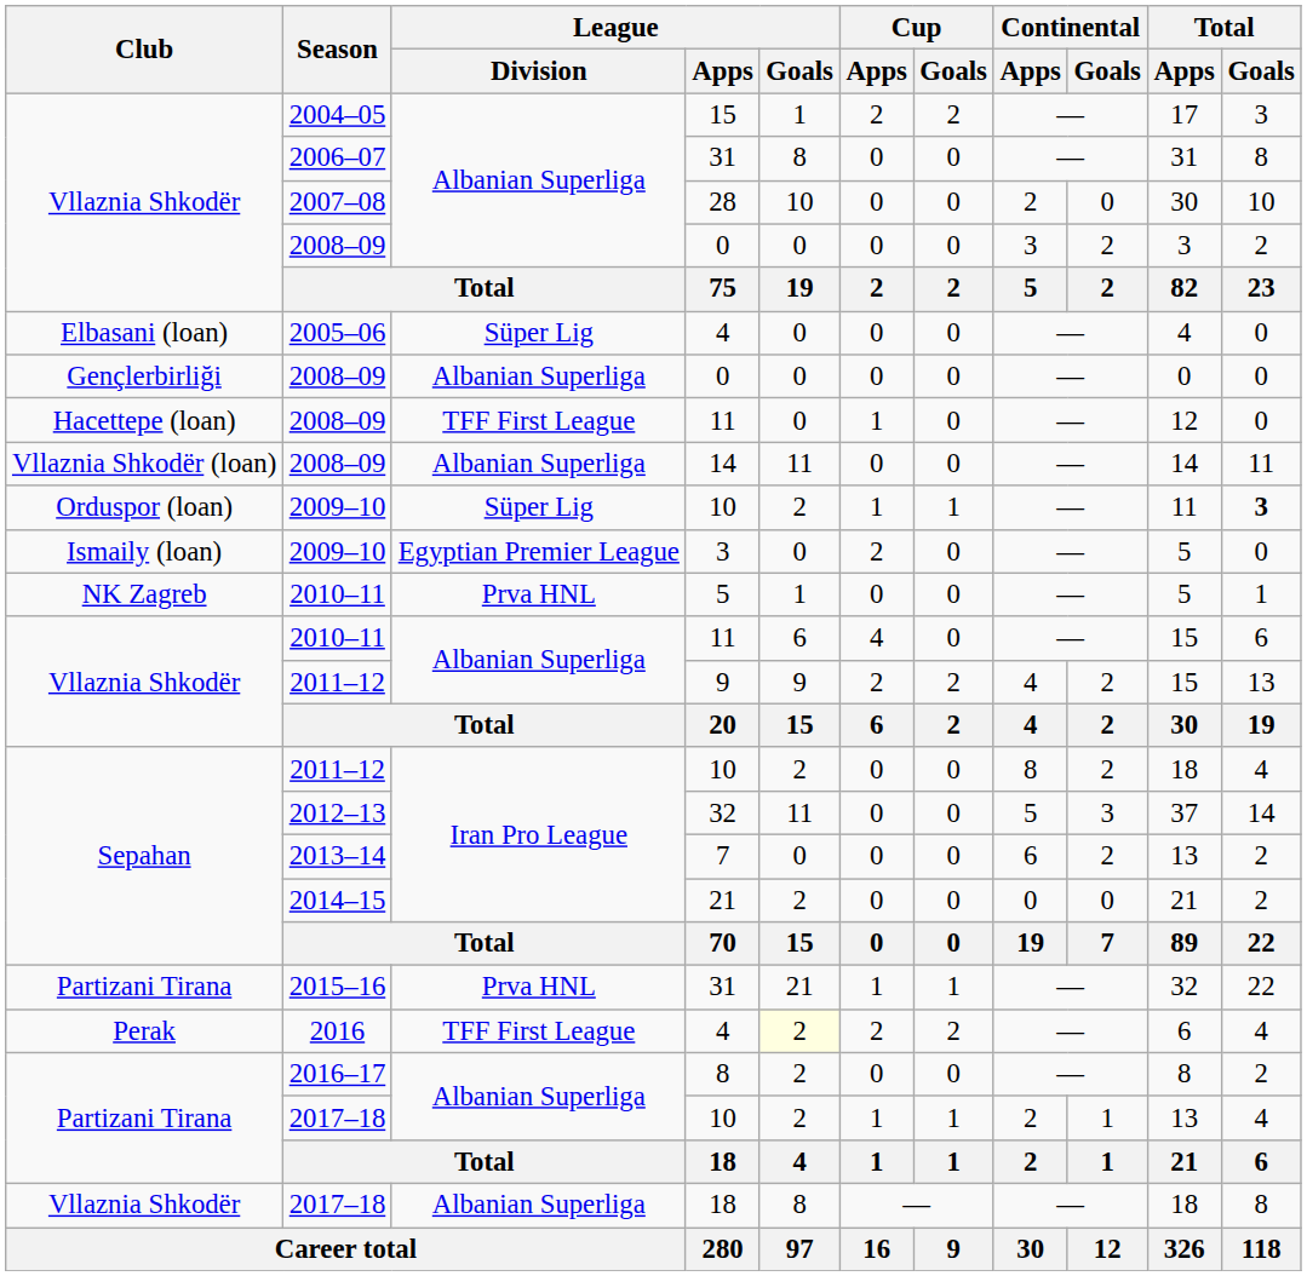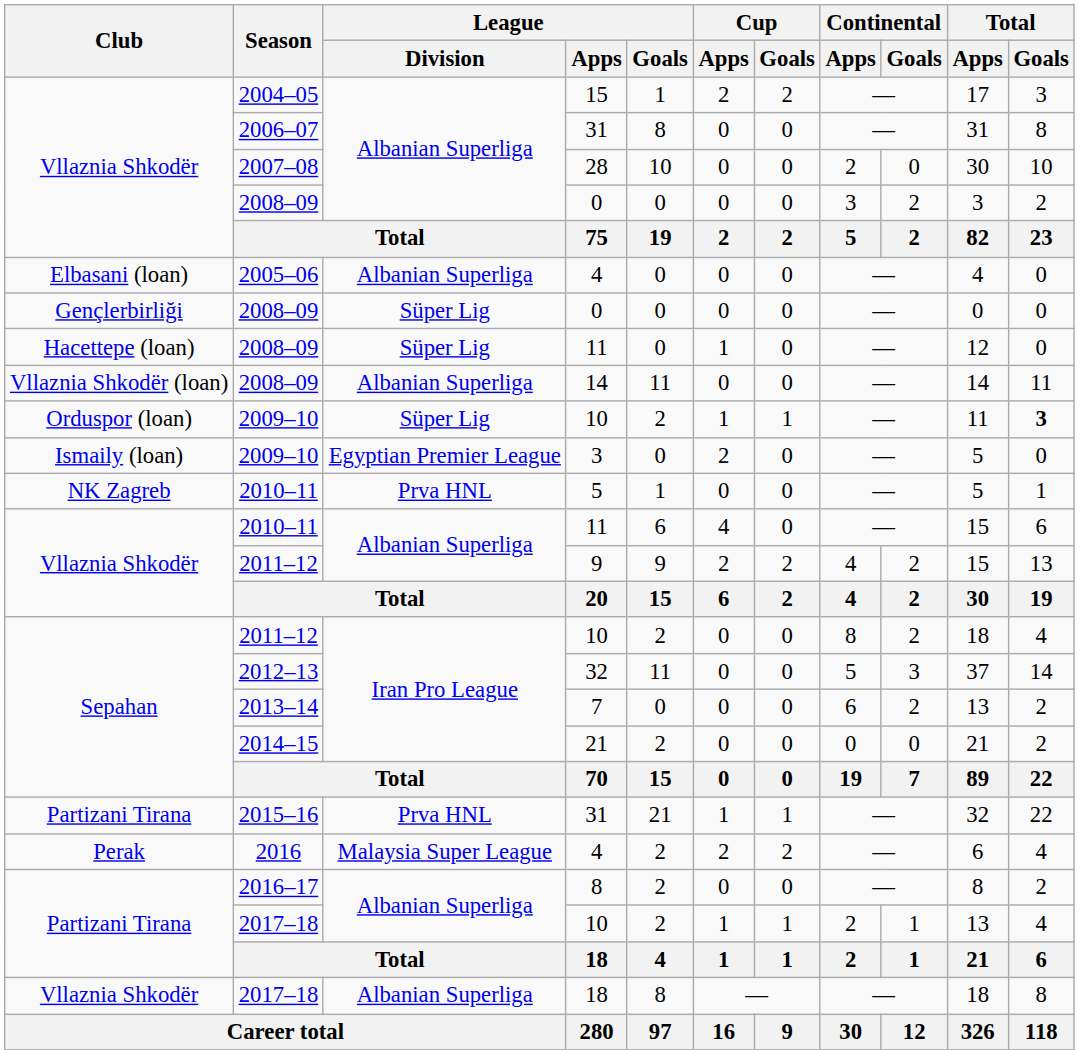Elbasani (loan) / 4 | League / Division: Süper Lig -> Albanian Superliga
Gençlerbirliği / 0 | League / Division: Albanian Superliga -> Süper Lig
Hacettepe (loan) / 11 | League / Division: TFF First League -> Süper Lig
Perak / 4 | League / Division: TFF First League -> Malaysia Super League
Perak / 4 | League / Goals: lightyellow background -> no background
